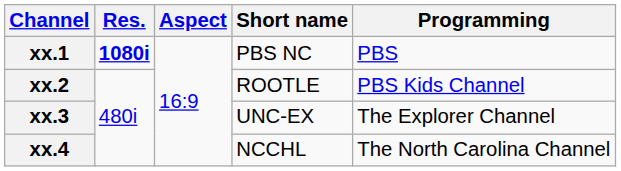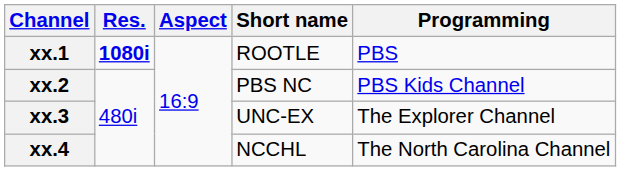xx.1 | Short name: PBS NC -> ROOTLE
xx.2 | Short name: ROOTLE -> PBS NC
